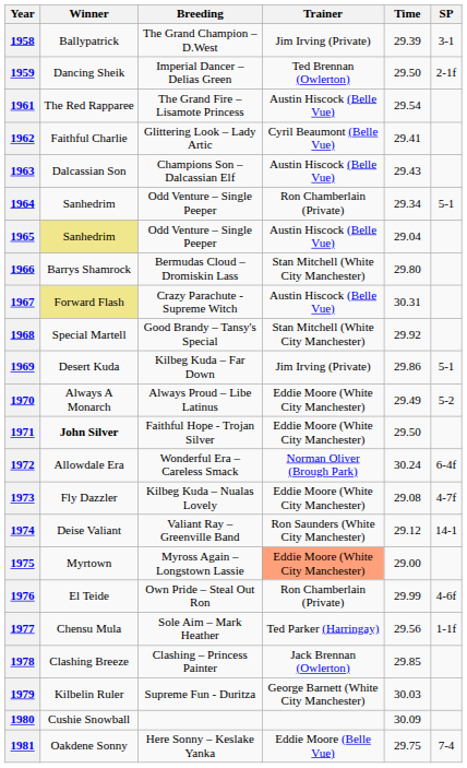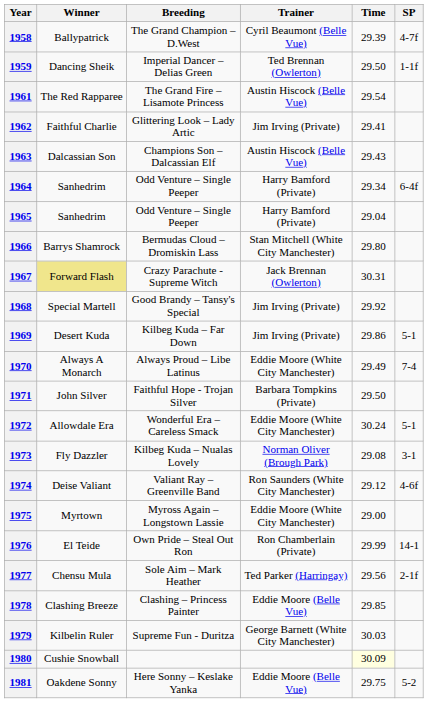1958 | Trainer: Jim Irving (Private) -> Cyril Beaumont (Belle Vue)
1958 | SP: 3-1 -> 4-7f
1959 | SP: 2-1f -> 1-1f
1962 | Trainer: Cyril Beaumont (Belle Vue) -> Jim Irving (Private)
1964 | Trainer: Ron Chamberlain (Private) -> Harry Bamford (Private)
1964 | SP: 5-1 -> 6-4f
1965 | Winner: khaki background -> no background
1965 | Trainer: Austin Hiscock (Belle Vue) -> Harry Bamford (Private)
1967 | Trainer: Austin Hiscock (Belle Vue) -> Jack Brennan (Owlerton)
1968 | Trainer: Stan Mitchell (White City Manchester) -> Jim Irving (Private)
1970 | SP: 5-2 -> 7-4
1971 | Winner: bold -> normal
1971 | Trainer: Eddie Moore (White City Manchester) -> Barbara Tompkins (Private)
1972 | Trainer: Norman Oliver (Brough Park) -> Eddie Moore (White City Manchester)
1972 | SP: 6-4f -> 5-1
1973 | Trainer: Eddie Moore (White City Manchester) -> Norman Oliver (Brough Park)
1973 | SP: 4-7f -> 3-1
1974 | SP: 14-1 -> 4-6f
1975 | Trainer: lightsalmon background -> no background
1976 | SP: 4-6f -> 14-1
1977 | SP: 1-1f -> 2-1f
1978 | Trainer: Jack Brennan (Owlerton) -> Eddie Moore (Belle Vue)
1980 | Time: no background -> lightyellow background
1981 | SP: 7-4 -> 5-2
